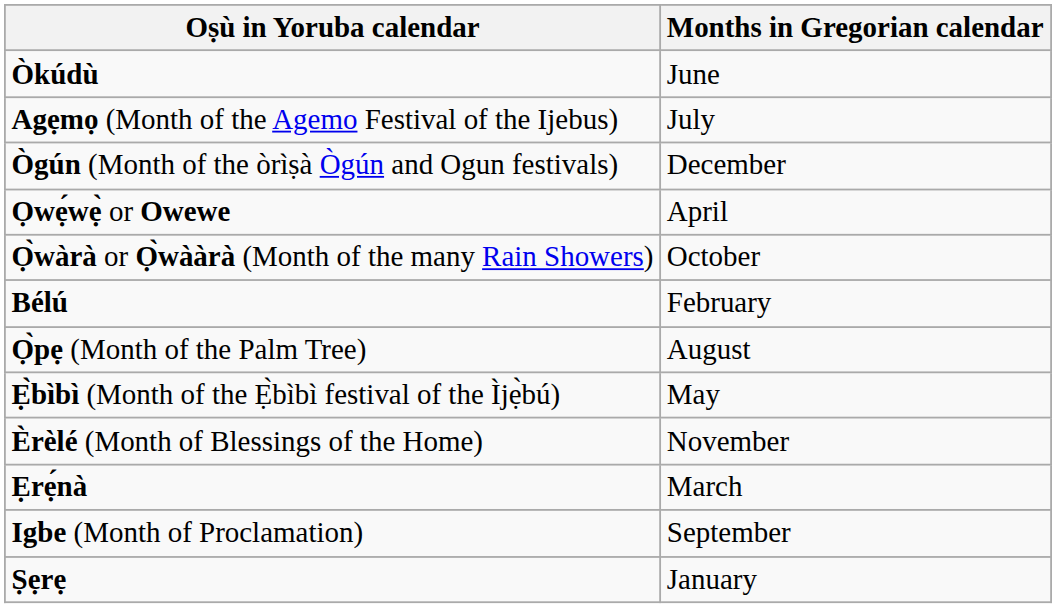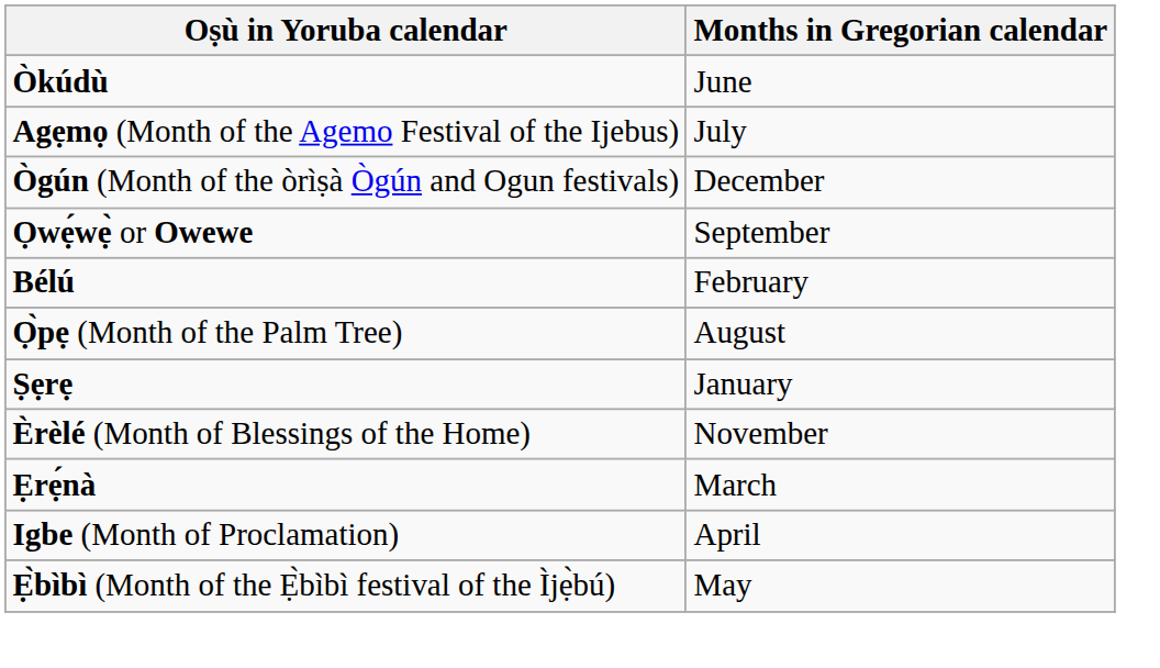Ọwẹ́wẹ̀ or Owewe | Months in Gregorian calendar: April -> September
- row: Ọ̀wàrà or Ọ̀wààrà (Month of the many Rain Showers) | October
rows swapped: Ṣẹrẹ <-> Ẹ̀bìbì (Month of the Ẹ̀bìbì festival of the Ìjẹ̀bú)
Igbe (Month of Proclamation) | Months in Gregorian calendar: September -> April
